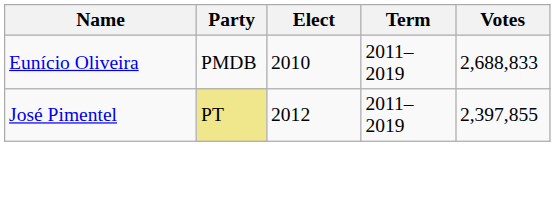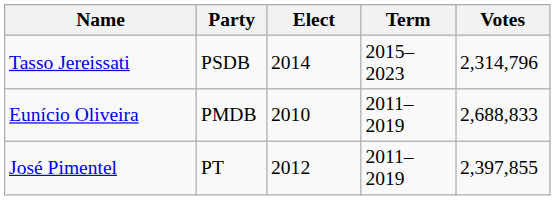+ row: Tasso Jereissati | PSDB | 2014 | 2015–2023 | 2,314,796
José Pimentel | Party: khaki background -> no background
